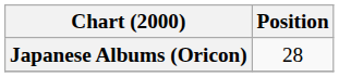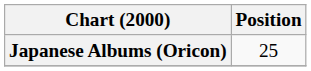Japanese Albums (Oricon) | Position: 28 -> 25
